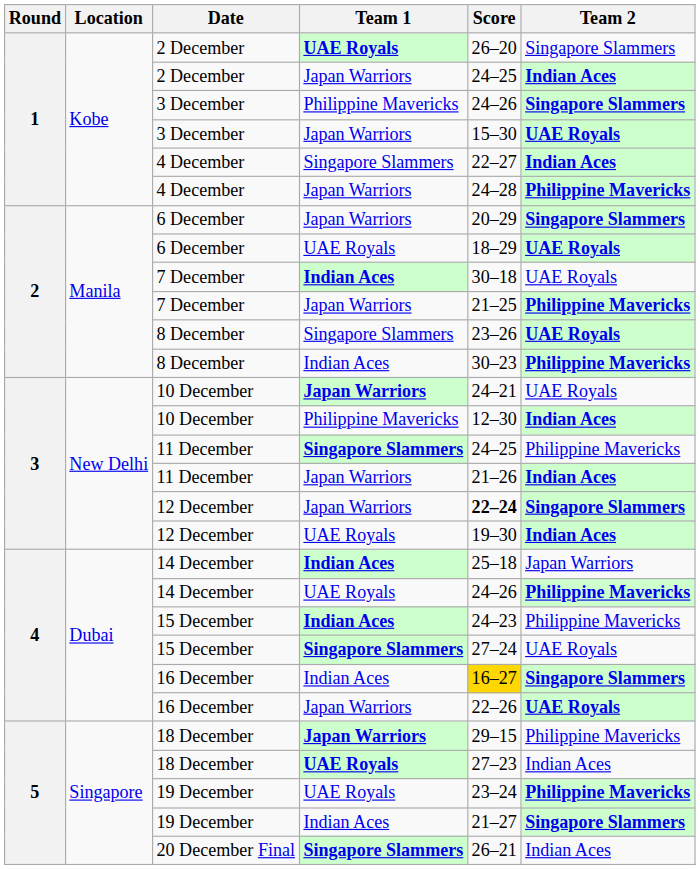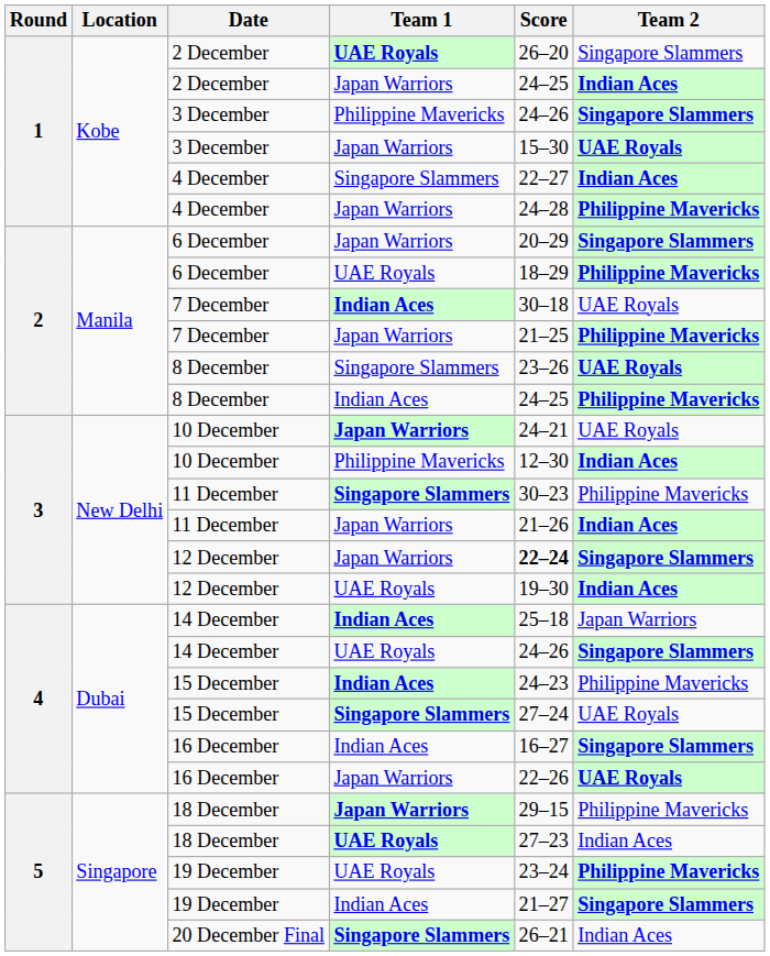6 December / UAE Royals | Team 2: UAE Royals -> Philippine Mavericks
8 December / Indian Aces | Score: 30–23 -> 24–25
11 December / Singapore Slammers | Score: 24–25 -> 30–23
14 December / UAE Royals | Team 2: Philippine Mavericks -> Singapore Slammers
16 December / Indian Aces | Score: gold background -> no background
